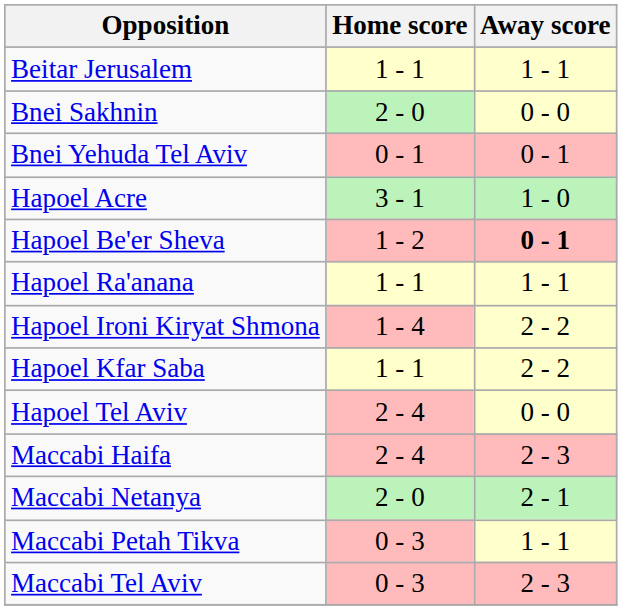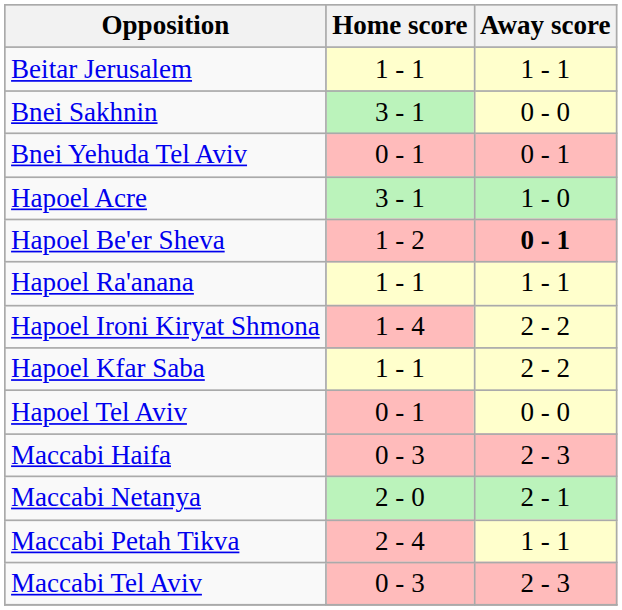Bnei Sakhnin | Home score: 2 - 0 -> 3 - 1
Hapoel Tel Aviv | Home score: 2 - 4 -> 0 - 1
Maccabi Haifa | Home score: 2 - 4 -> 0 - 3
Maccabi Petah Tikva | Home score: 0 - 3 -> 2 - 4
